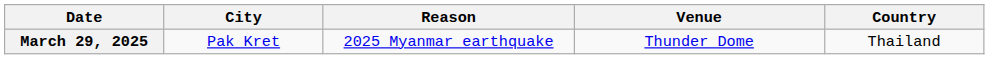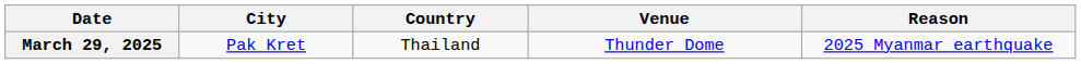columns swapped: Country <-> Reason
